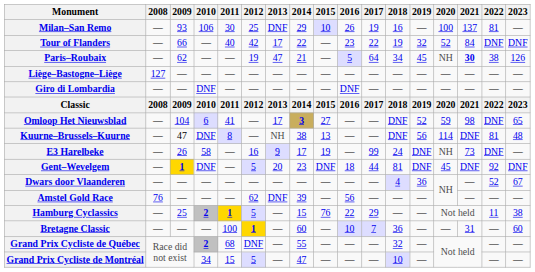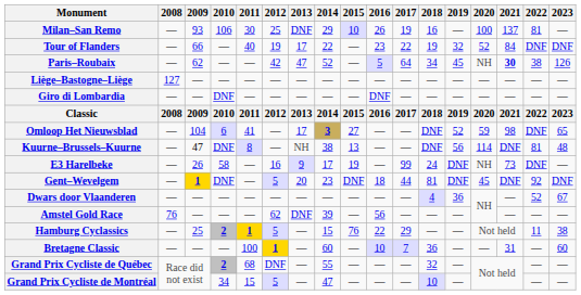Tour of Flanders | 2012: 42 -> 19
Paris–Roubaix | 2012: 19 -> 42
Paris–Roubaix | 2014: 21 -> 52
